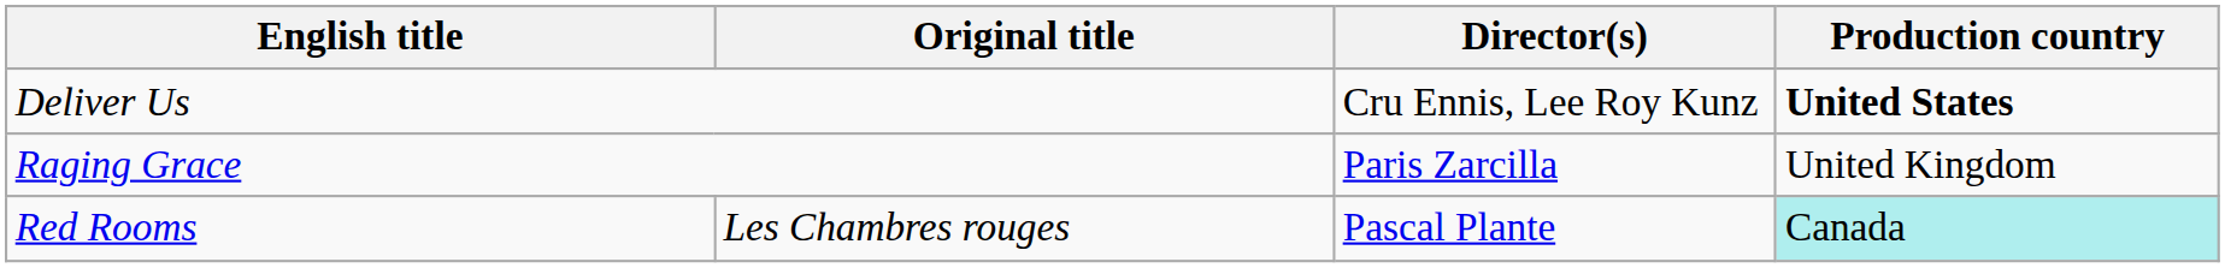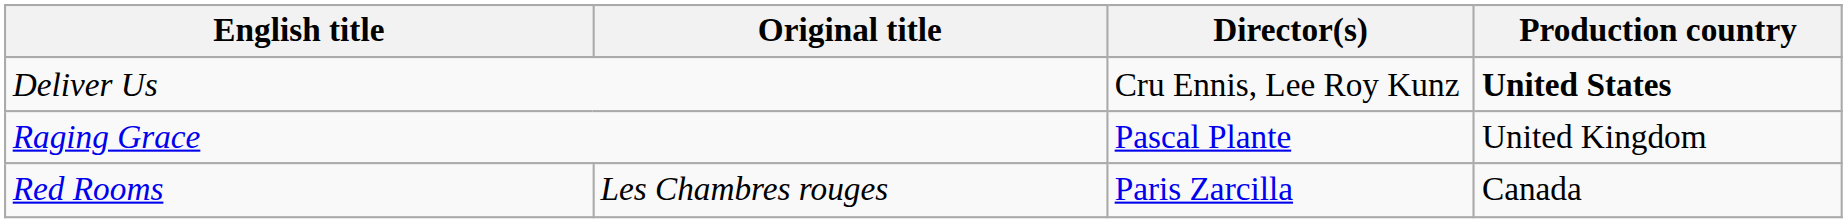Raging Grace | Director(s): Paris Zarcilla -> Pascal Plante
Red Rooms | Director(s): Pascal Plante -> Paris Zarcilla
Red Rooms | Production country: paleturquoise background -> no background
